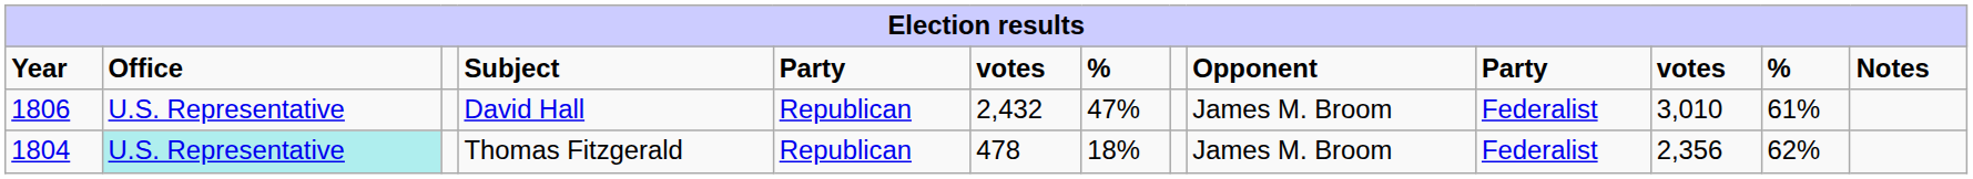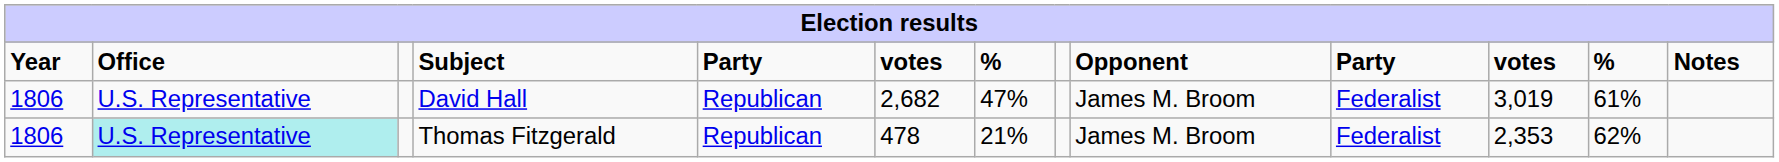David Hall | column 6: 2,432 -> 2,682
David Hall | column 11: 3,010 -> 3,019
Thomas Fitzgerald | Year: 1804 -> 1806
Thomas Fitzgerald | column 7: 18% -> 21%
Thomas Fitzgerald | column 11: 2,356 -> 2,353
